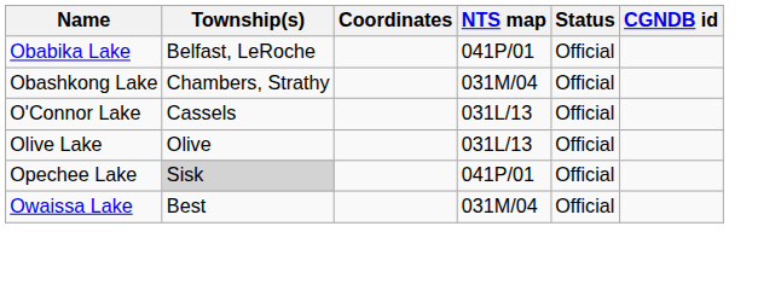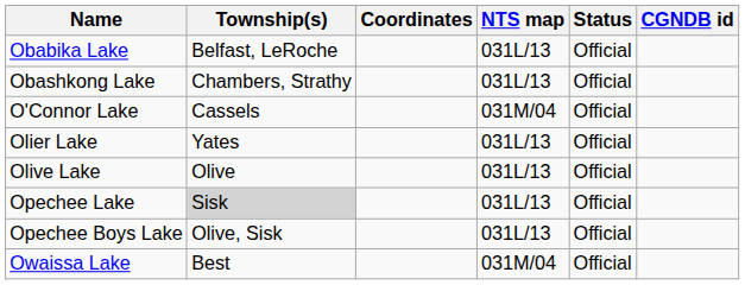Obabika Lake | NTS map: 041P/01 -> 031L/13
Obashkong Lake | NTS map: 031M/04 -> 031L/13
O'Connor Lake | NTS map: 031L/13 -> 031M/04
+ row: Olier Lake | Yates | 031L/13 | Official
Opechee Lake | NTS map: 041P/01 -> 031L/13
+ row: Opechee Boys Lake | Olive, Sisk | 031L/13 | Official
